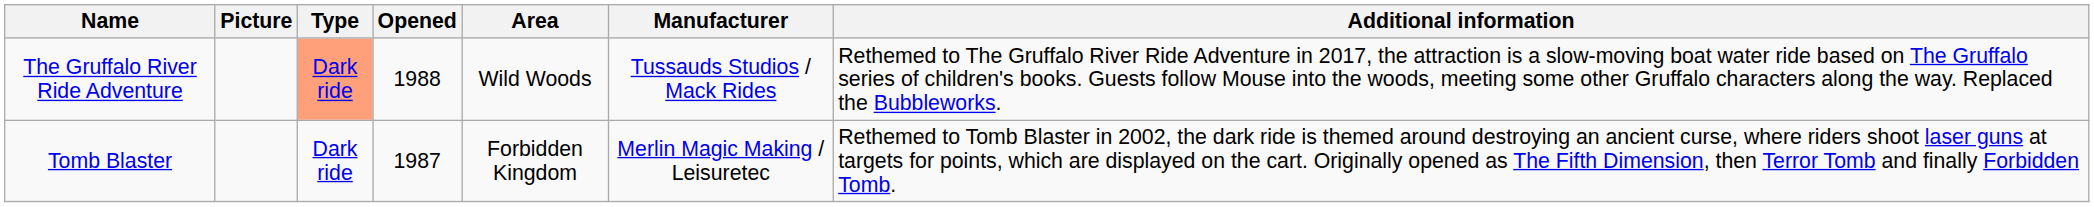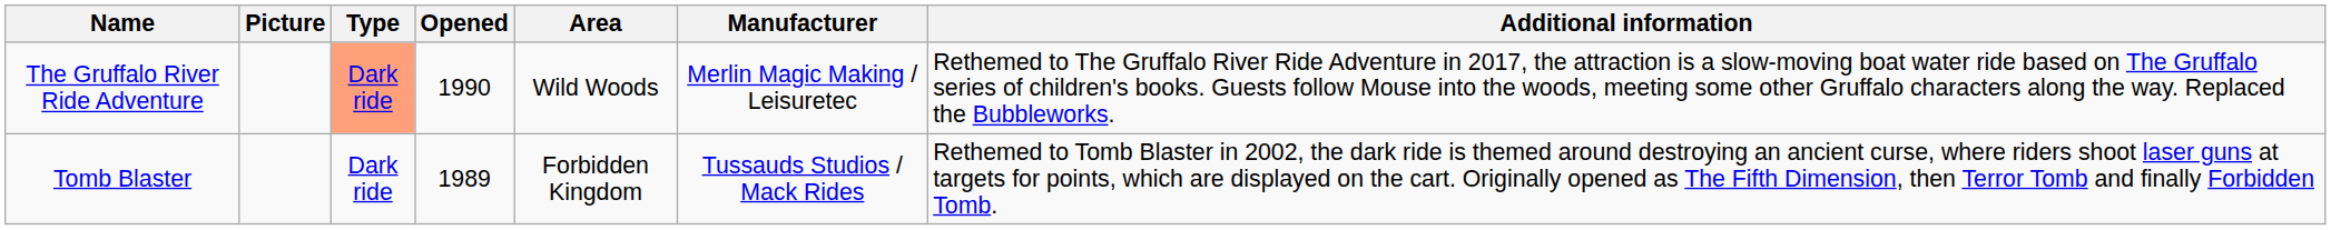The Gruffalo River Ride Adventure | Opened: 1988 -> 1990
The Gruffalo River Ride Adventure | Manufacturer: Tussauds Studios / Mack Rides -> Merlin Magic Making / Leisuretec
Tomb Blaster | Opened: 1987 -> 1989
Tomb Blaster | Manufacturer: Merlin Magic Making / Leisuretec -> Tussauds Studios / Mack Rides
